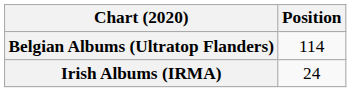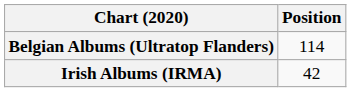Irish Albums (IRMA) | Position: 24 -> 42
